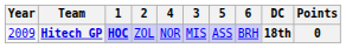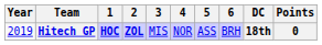columns swapped: 3 <-> 4
Hitech GP | Year: 2009 -> 2019
Hitech GP | 2: normal -> bold
